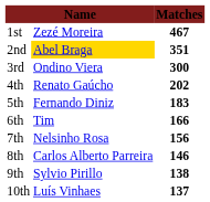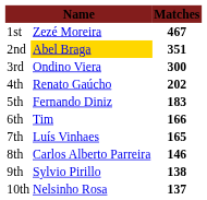7th | column 2: Nelsinho Rosa -> Luís Vinhaes
7th | Matches: 156 -> 165
10th | column 2: Luís Vinhaes -> Nelsinho Rosa
